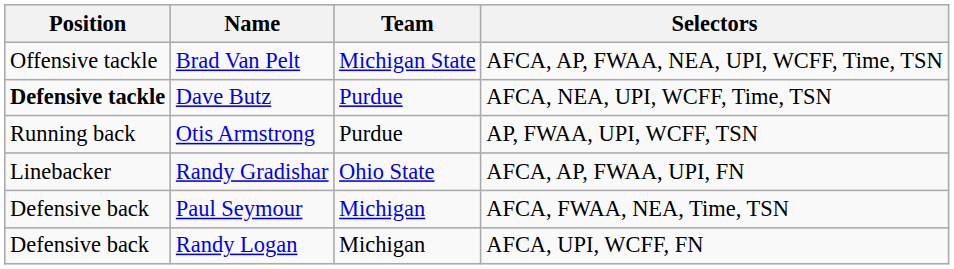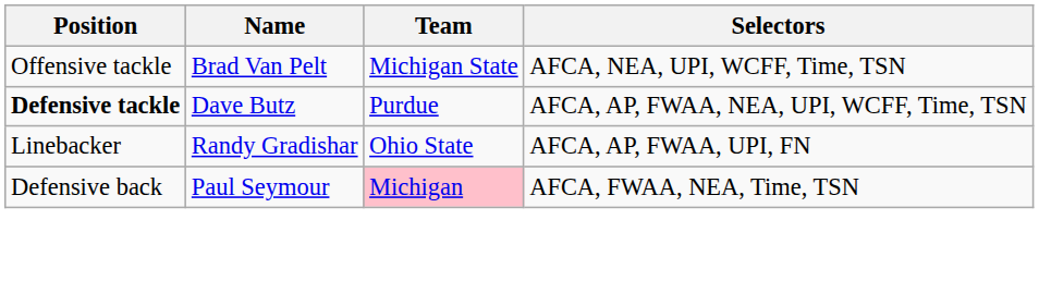Brad Van Pelt | Selectors: AFCA, AP, FWAA, NEA, UPI, WCFF, Time, TSN -> AFCA, NEA, UPI, WCFF, Time, TSN
Dave Butz | Selectors: AFCA, NEA, UPI, WCFF, Time, TSN -> AFCA, AP, FWAA, NEA, UPI, WCFF, Time, TSN
- row: Running back | Otis Armstrong | Purdue | AP, FWAA, UPI, WCFF, TSN
Paul Seymour | Team: no background -> pink background
- row: Defensive back | Randy Logan | Michigan | AFCA, UPI, WCFF, FN
